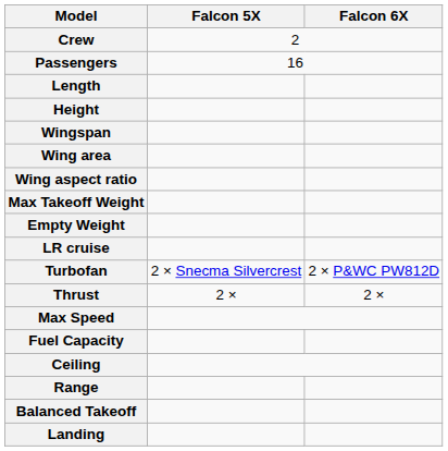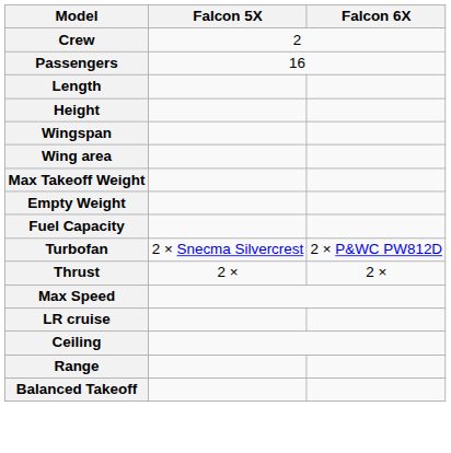- row: Wing aspect ratio
rows swapped: Fuel Capacity <-> LR cruise
- row: Landing
